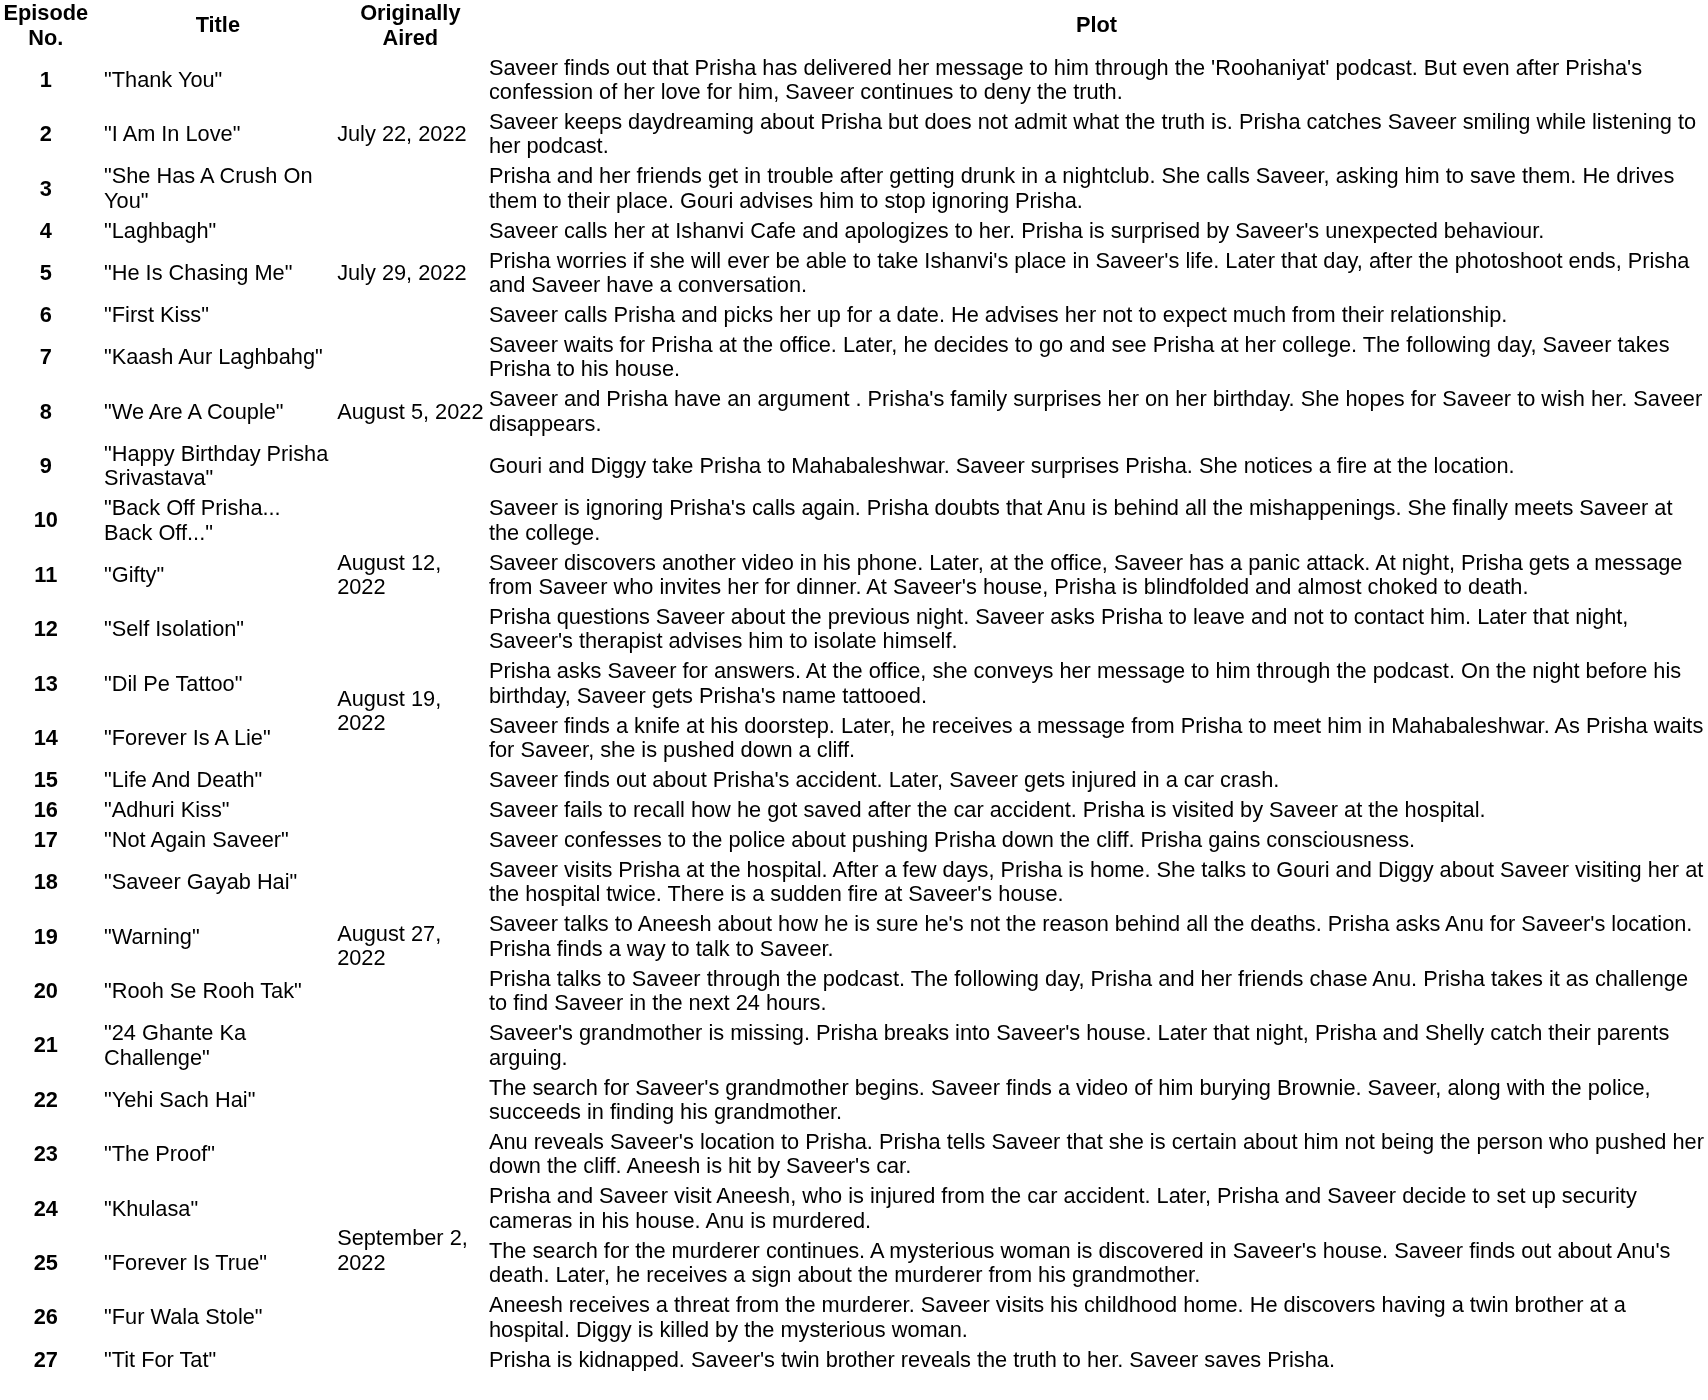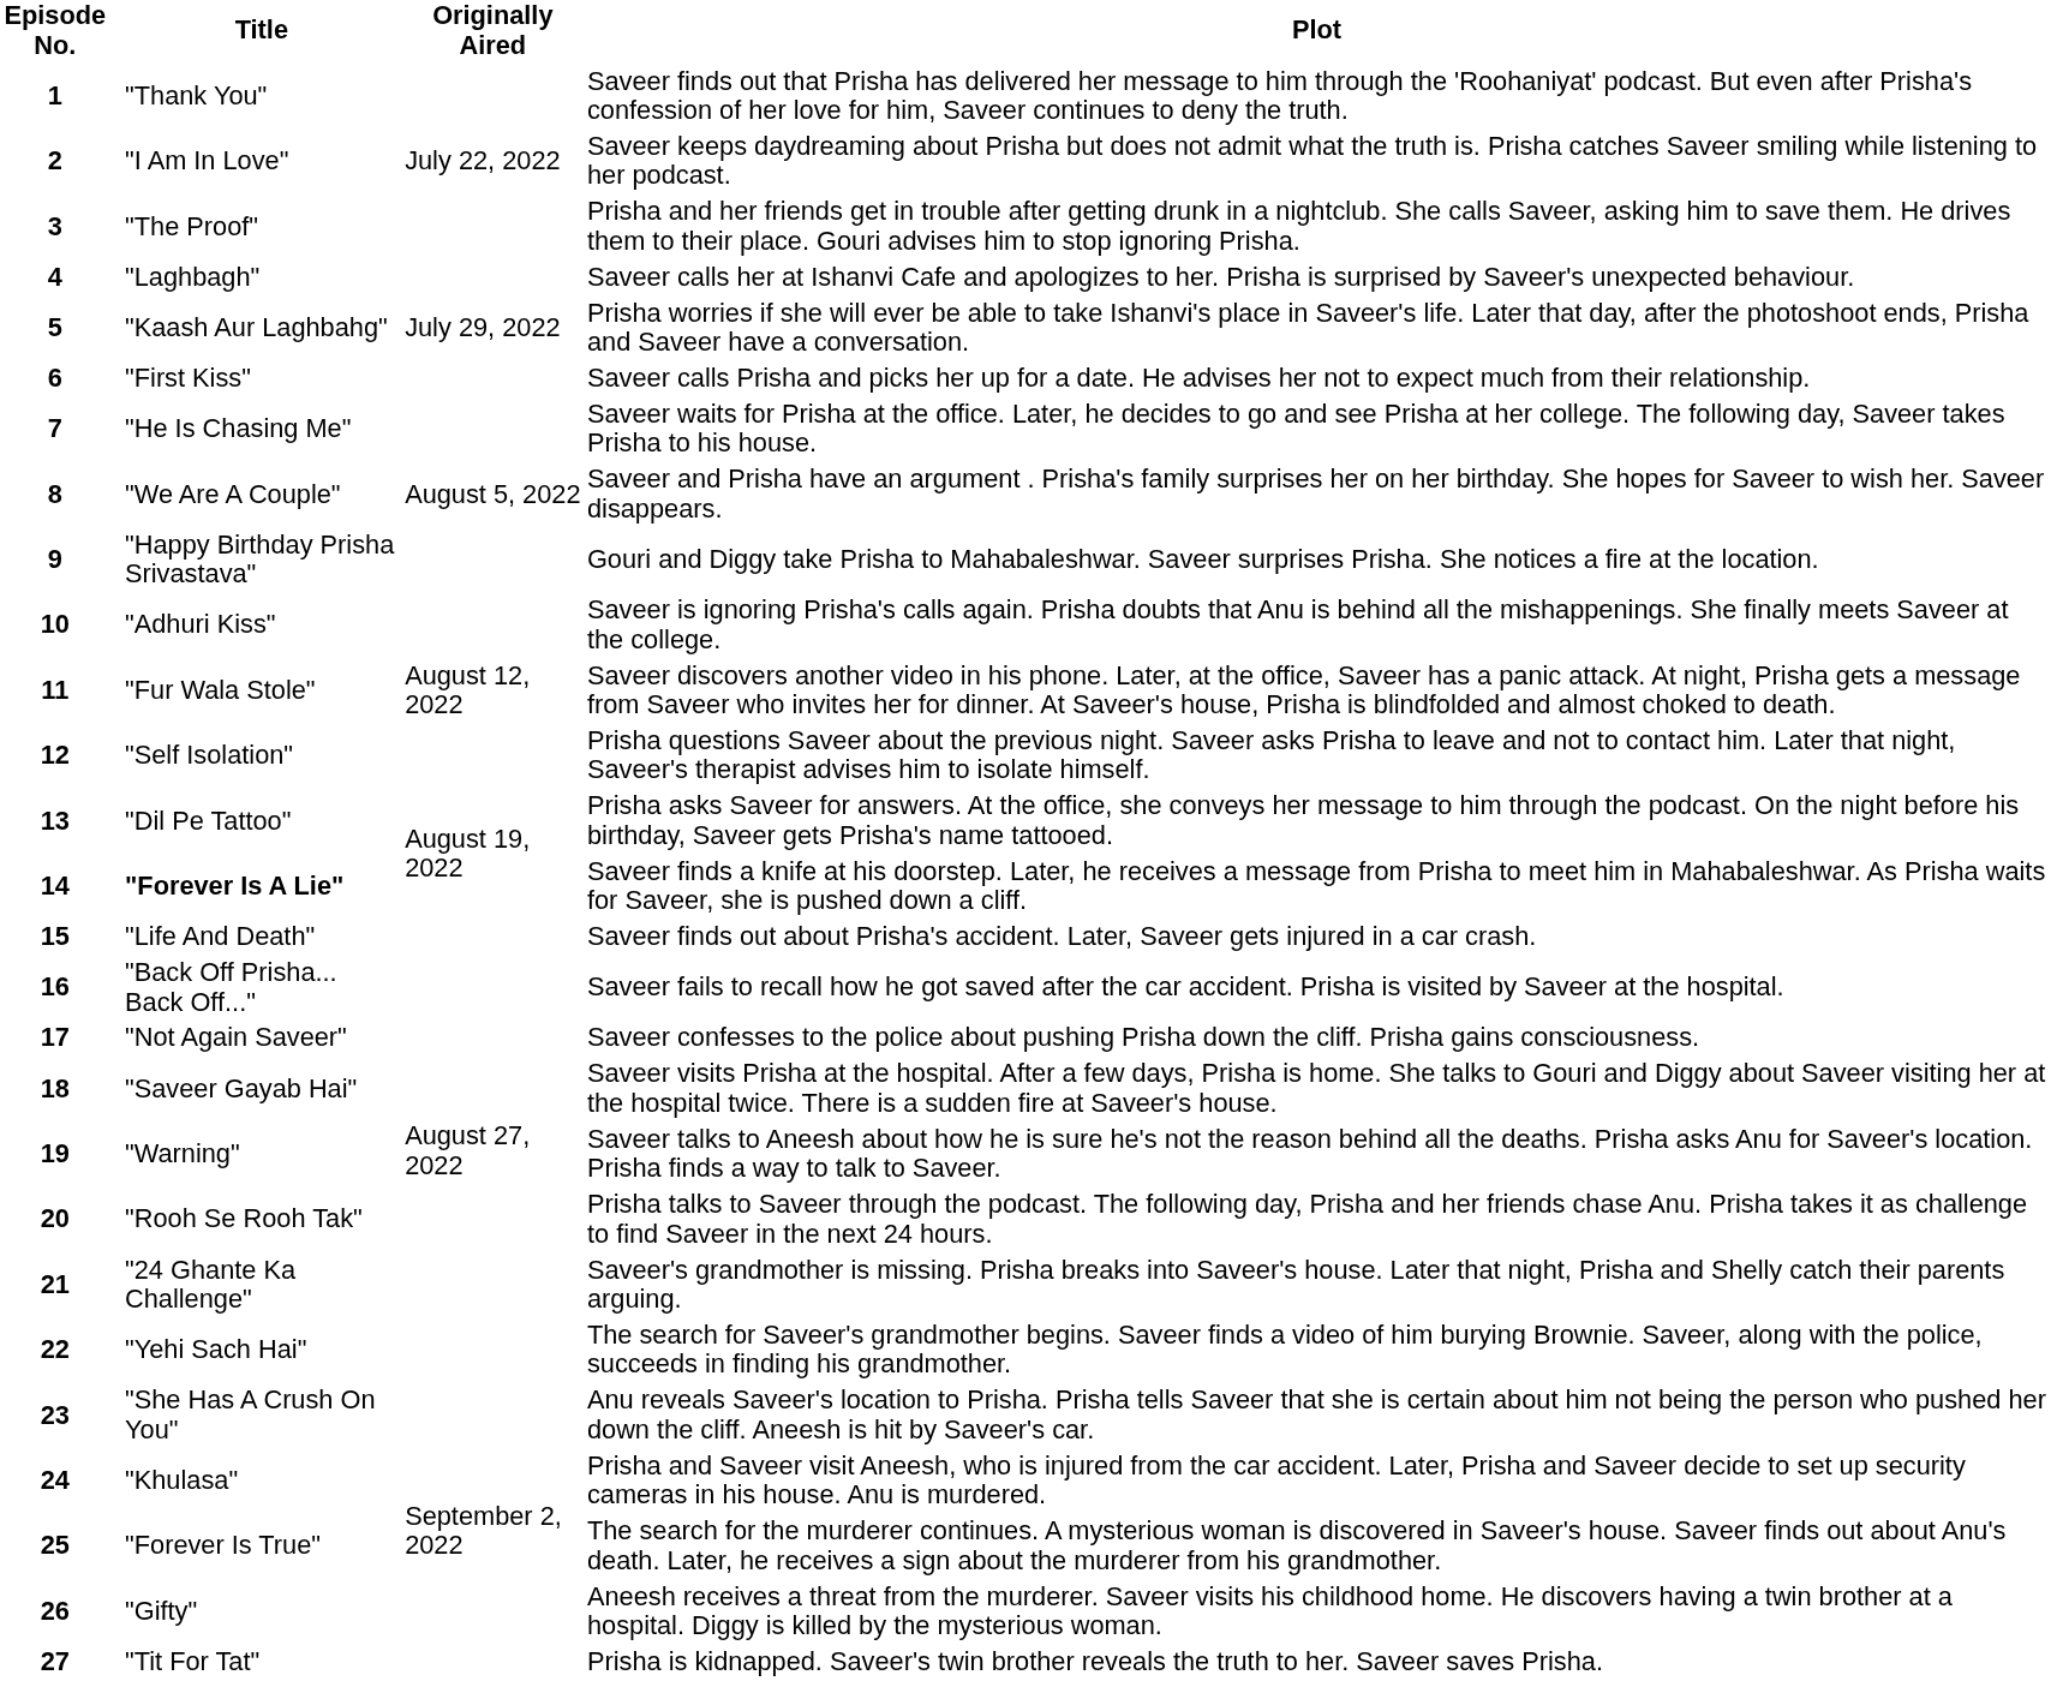3 | Title: "She Has A Crush On You" -> "The Proof"
5 | Title: "He Is Chasing Me" -> "Kaash Aur Laghbahg"
7 | Title: "Kaash Aur Laghbahg" -> "He Is Chasing Me"
10 | Title: "Back Off Prisha... Back Off..." -> "Adhuri Kiss"
11 | Title: "Gifty" -> "Fur Wala Stole"
14 | Title: normal -> bold
16 | Title: "Adhuri Kiss" -> "Back Off Prisha... Back Off..."
23 | Title: "The Proof" -> "She Has A Crush On You"
26 | Title: "Fur Wala Stole" -> "Gifty"
